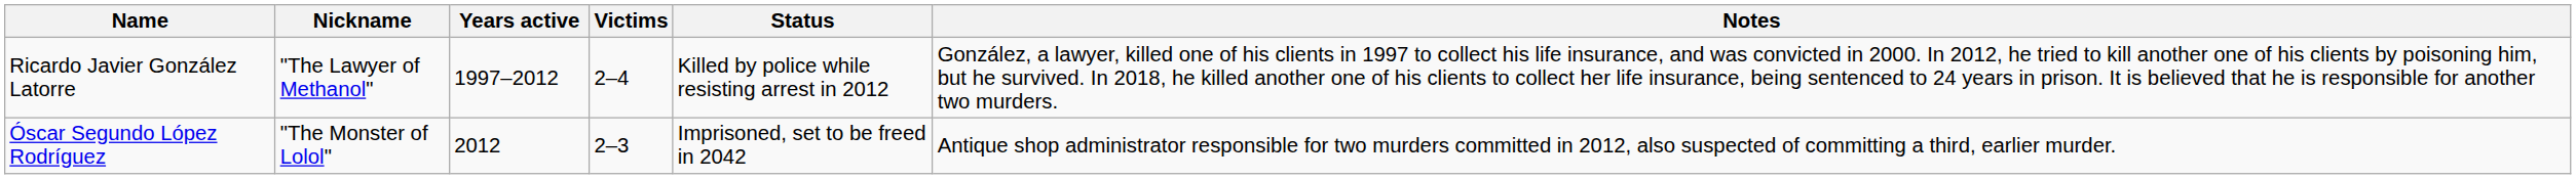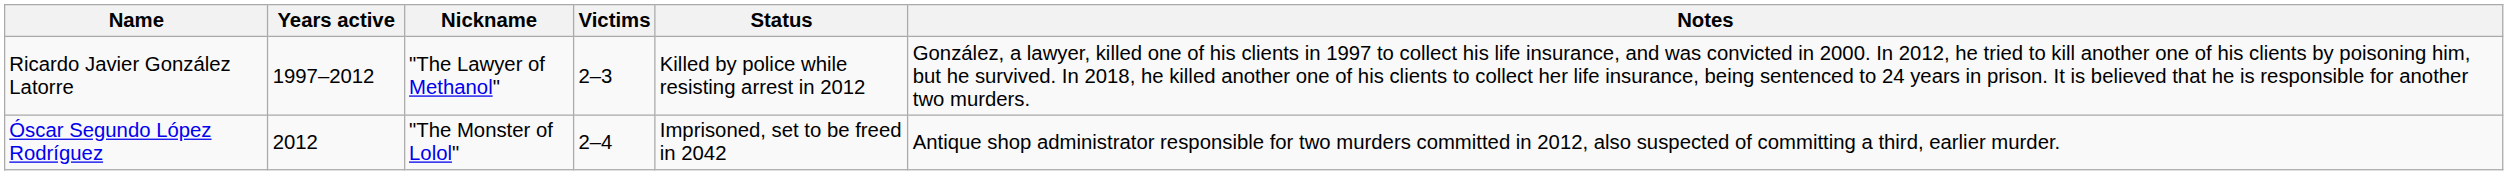columns swapped: Nickname <-> Years active
Ricardo Javier González Latorre | Victims: 2–4 -> 2–3
Óscar Segundo López Rodríguez | Victims: 2–3 -> 2–4
